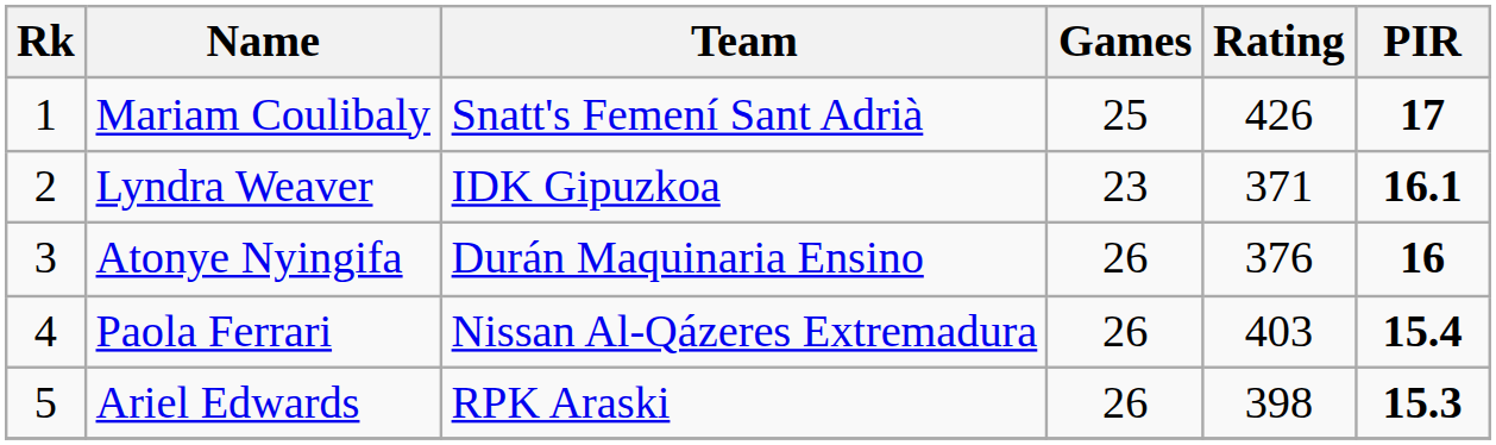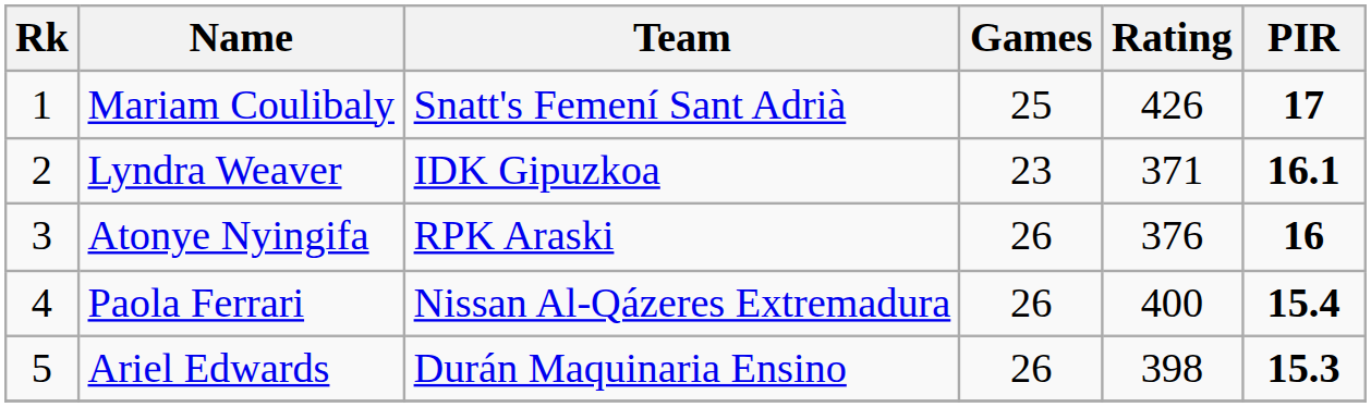Atonye Nyingifa | Team: Durán Maquinaria Ensino -> RPK Araski
Paola Ferrari | Rating: 403 -> 400
Ariel Edwards | Team: RPK Araski -> Durán Maquinaria Ensino
